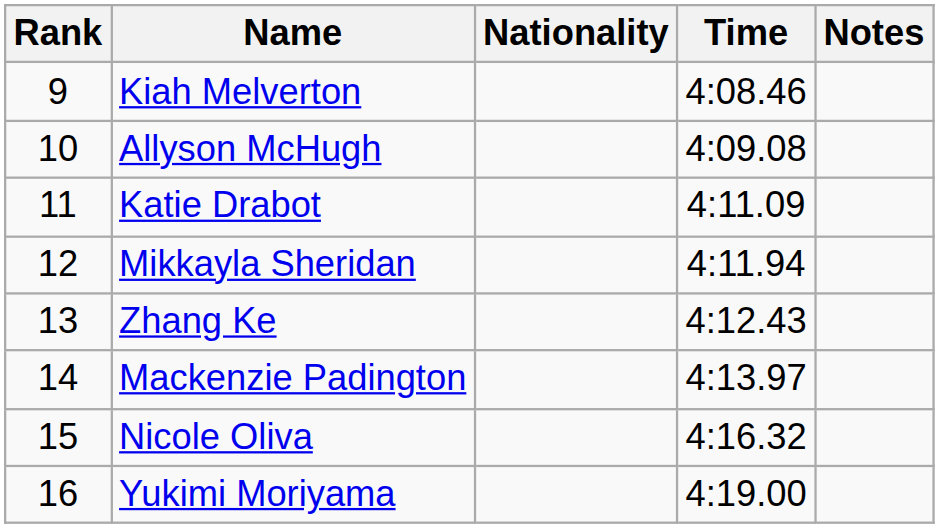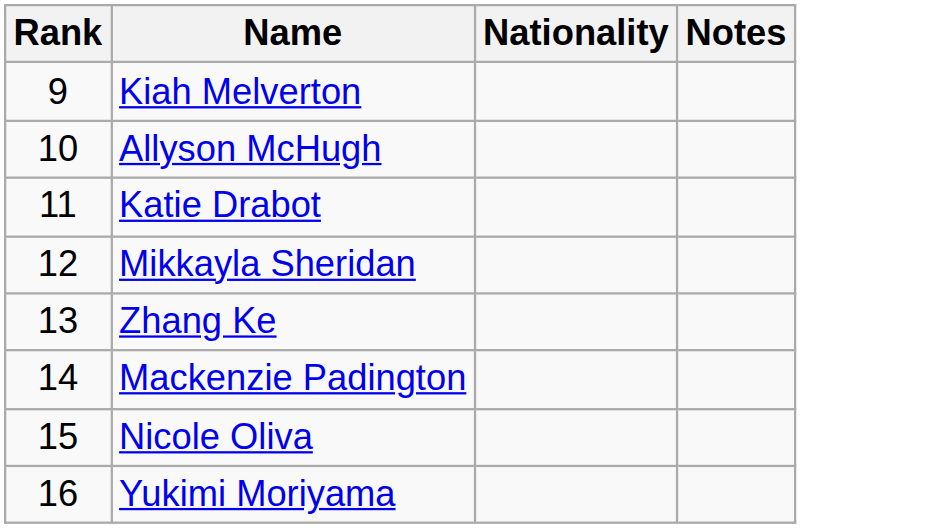- column: Time | 4:08.46 | 4:09.08 | 4:11.09 | 4:11.94 | 4:12.43 | 4:13.97 | 4:16.32 | 4:19.00
